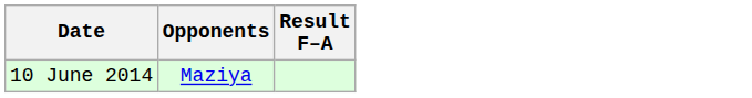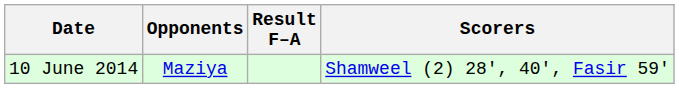+ column: Scorers | Shamweel (2) 28', 40', Fasir 59'
